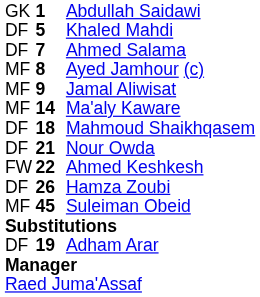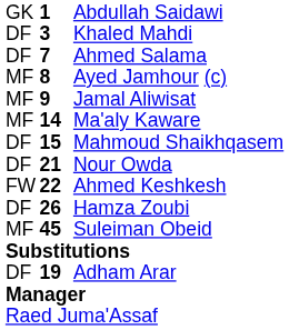Khaled Mahdi | column 2: 5 -> 3
Mahmoud Shaikhqasem | column 2: 18 -> 15
